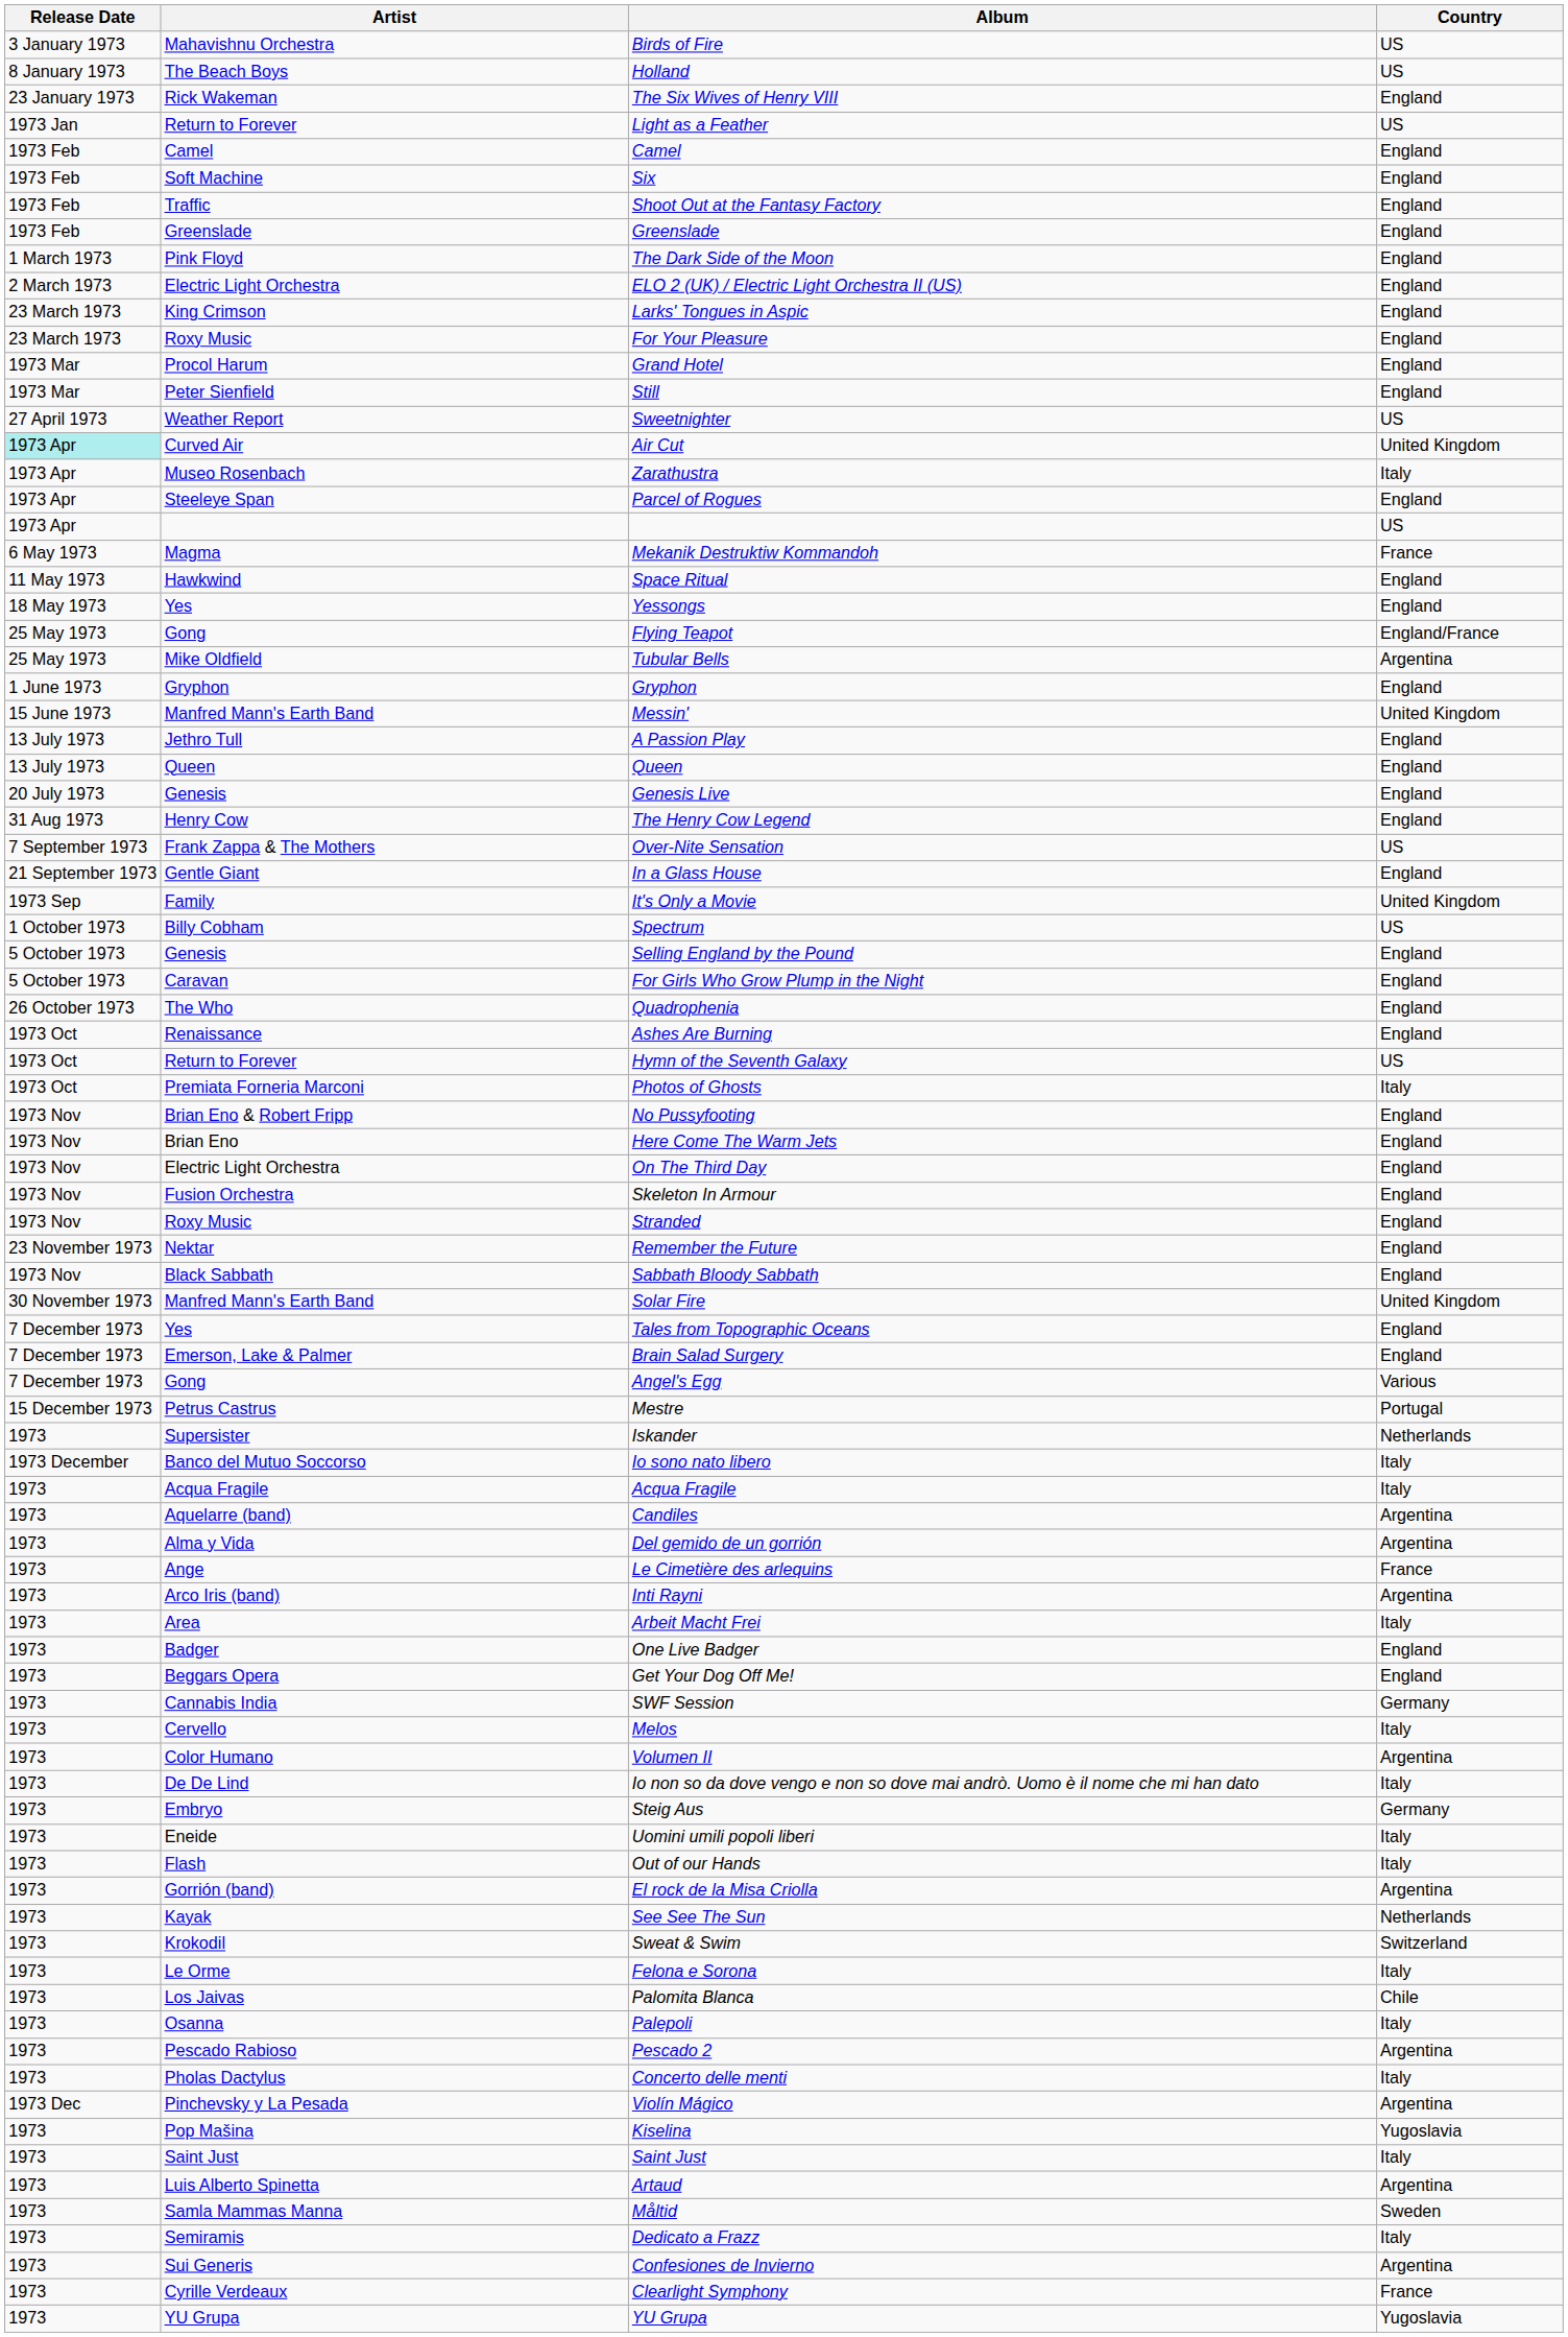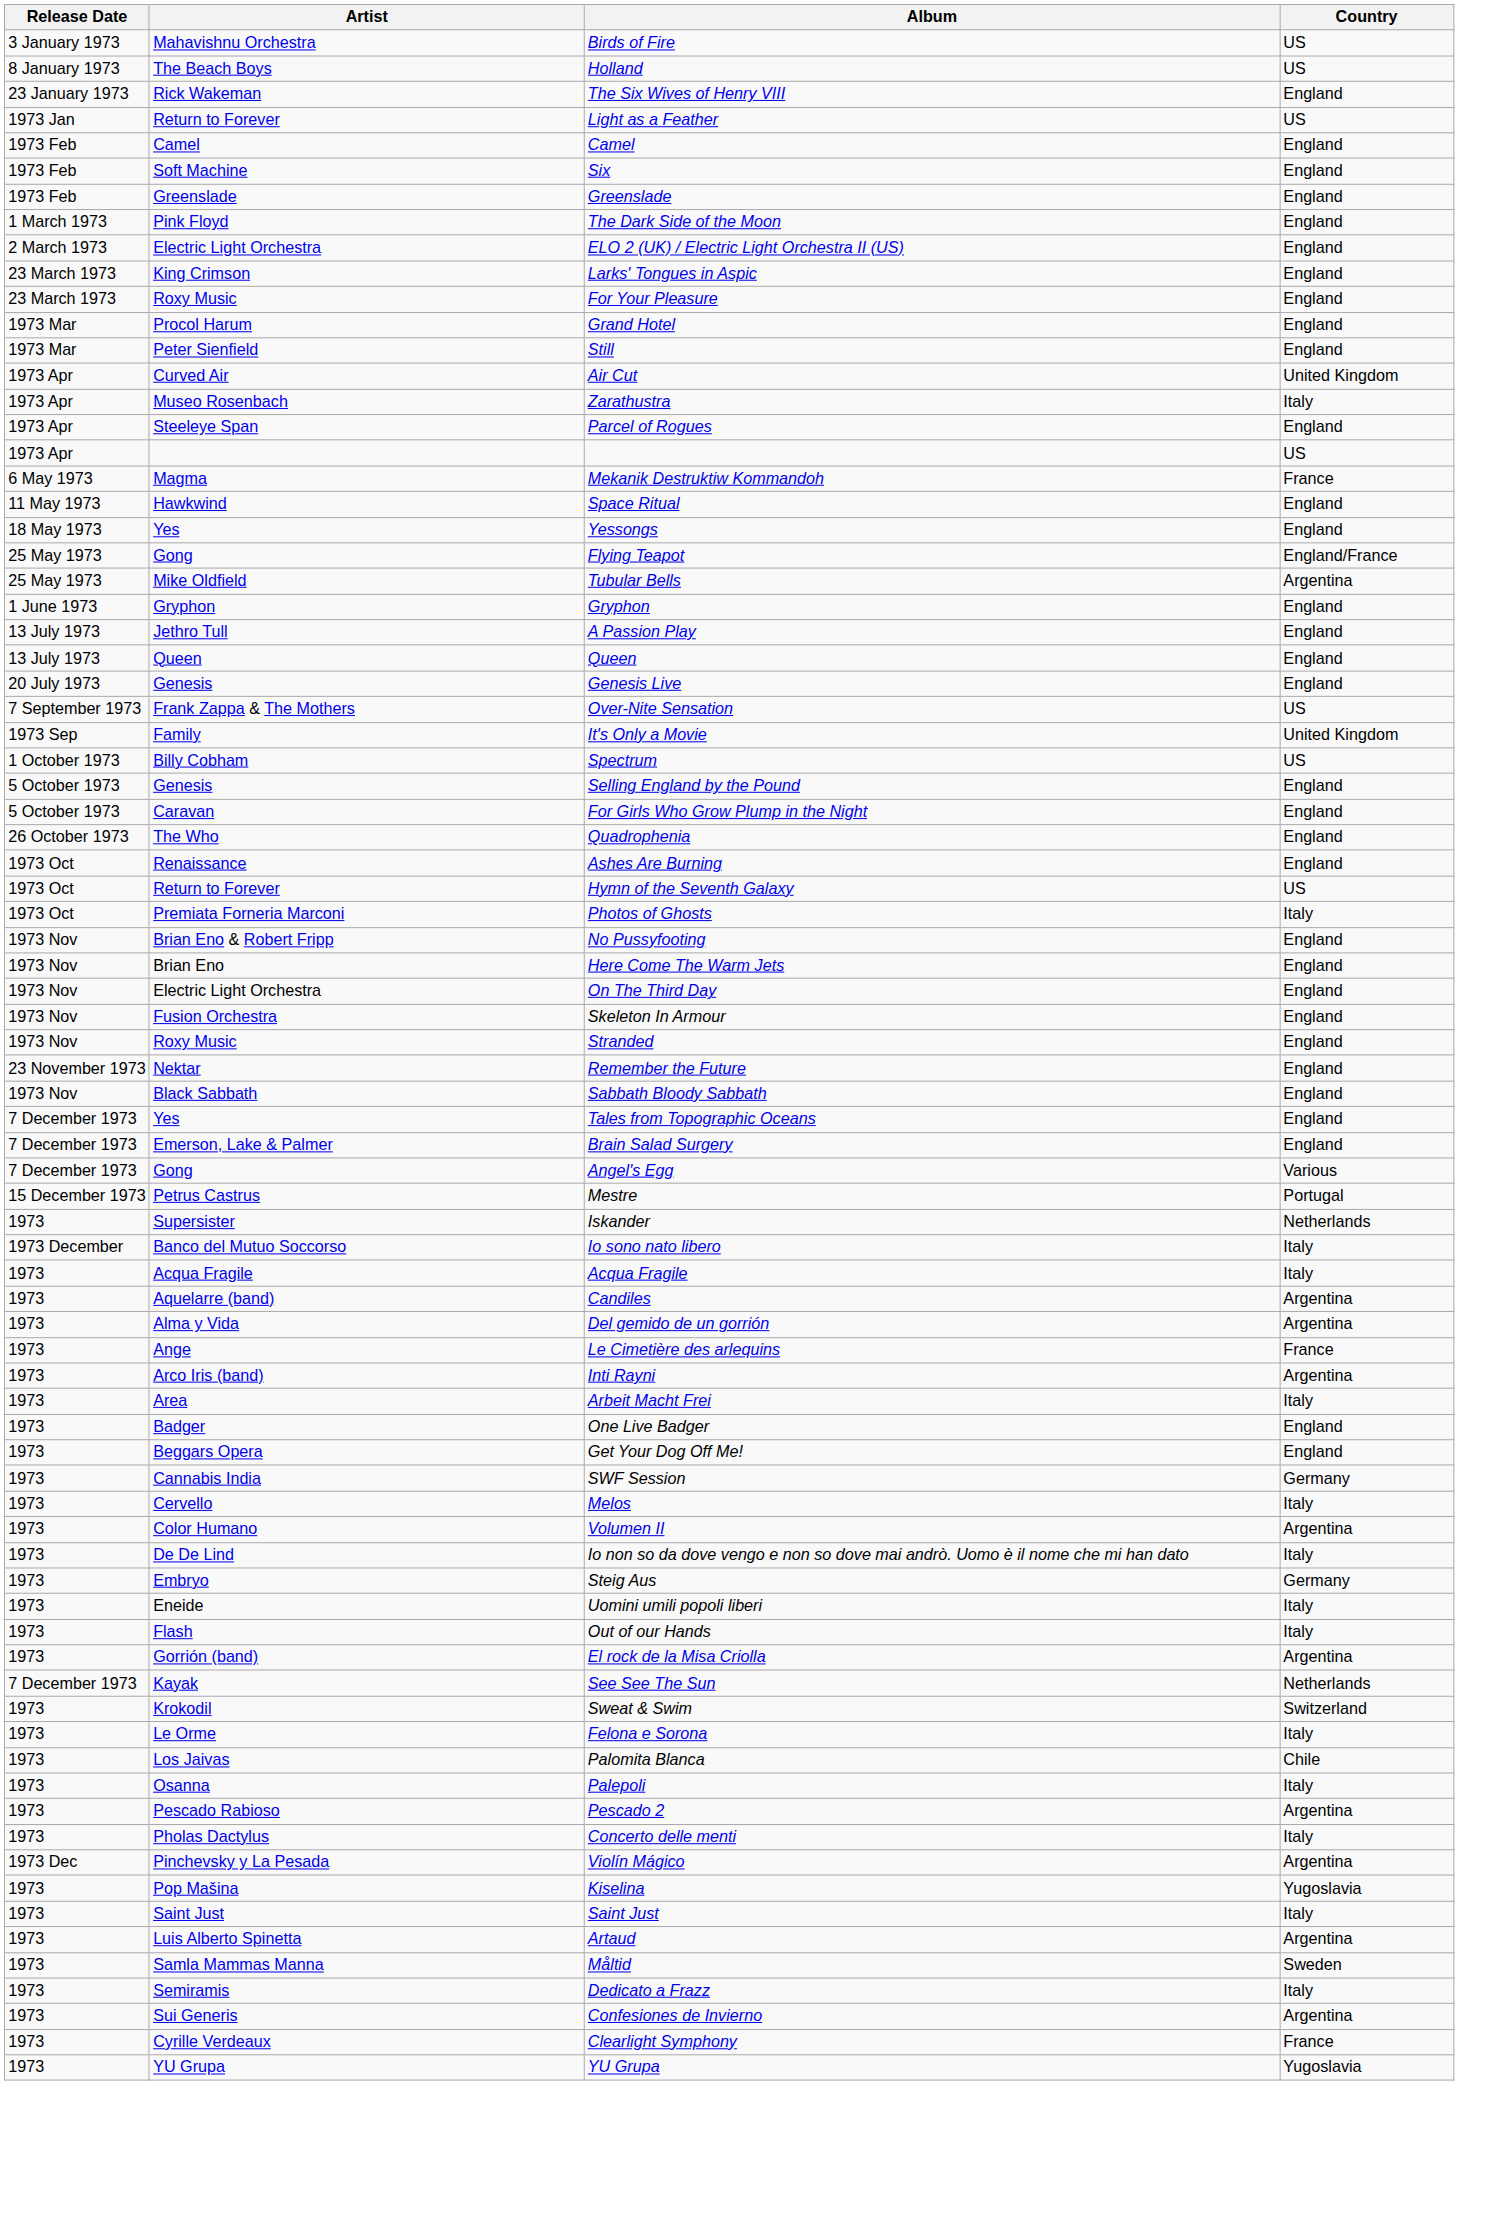- row: 1973 Feb | Traffic | Shoot Out at the Fantasy Factory | England
- row: 27 April 1973 | Weather Report | Sweetnighter | US
Air Cut | Release Date: paleturquoise background -> no background
- row: 15 June 1973 | Manfred Mann's Earth Band | Messin' | United Kingdom
- row: 31 Aug 1973 | Henry Cow | The Henry Cow Legend | England
- row: 21 September 1973 | Gentle Giant | In a Glass House | England
- row: 30 November 1973 | Manfred Mann's Earth Band | Solar Fire | United Kingdom
See See The Sun | Release Date: 1973 -> 7 December 1973
